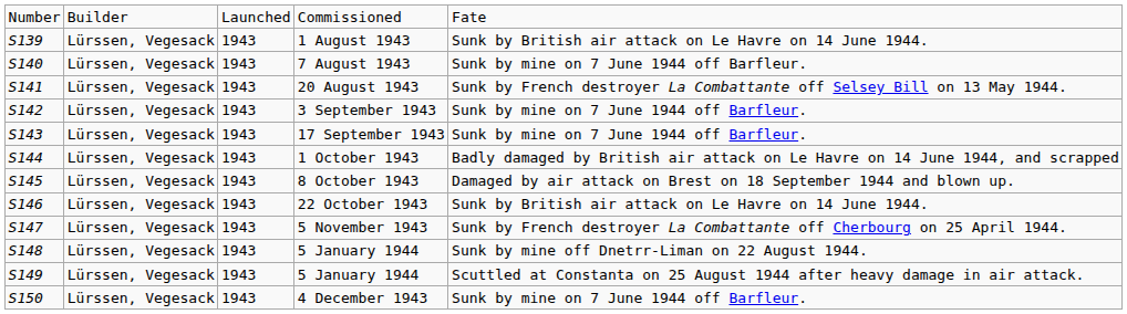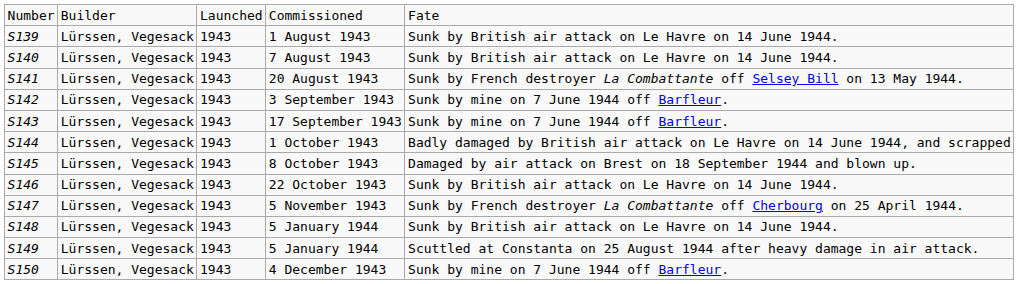7 August 1943 | column 5: Sunk by mine on 7 June 1944 off Barfleur. -> Sunk by British air attack on Le Havre on 14 June 1944.
S148 / 5 January 1944 | column 5: Sunk by mine off Dnetrr-Liman on 22 August 1944. -> Sunk by British air attack on Le Havre on 14 June 1944.
